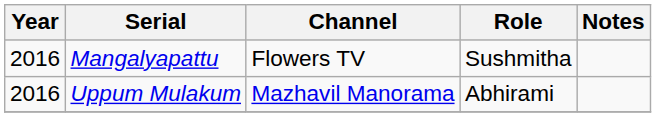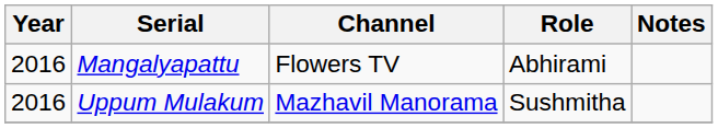Mangalyapattu | Role: Sushmitha -> Abhirami
Uppum Mulakum | Role: Abhirami -> Sushmitha
